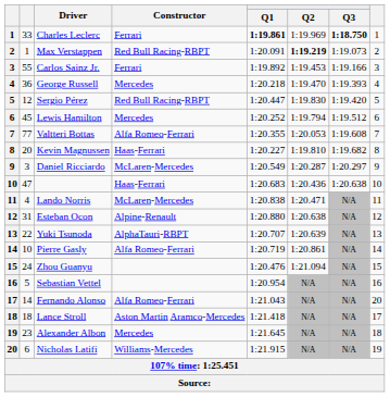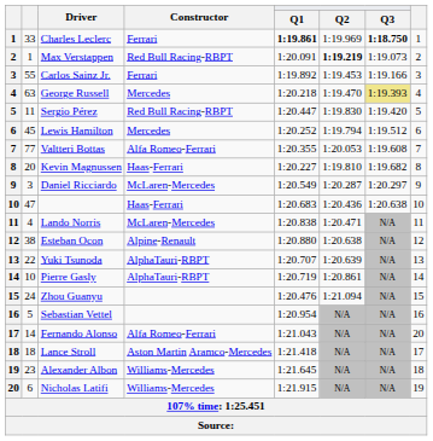George Russell | column 2: 36 -> 63
George Russell | Q3: no background -> khaki background
Sergio Pérez | column 2: 12 -> 11
Esteban Ocon | column 2: 31 -> 38
Pierre Gasly | Constructor: Alfa Romeo-Ferrari -> AlphaTauri-RBPT
Alexander Albon | Constructor: Mercedes -> Williams-Mercedes
